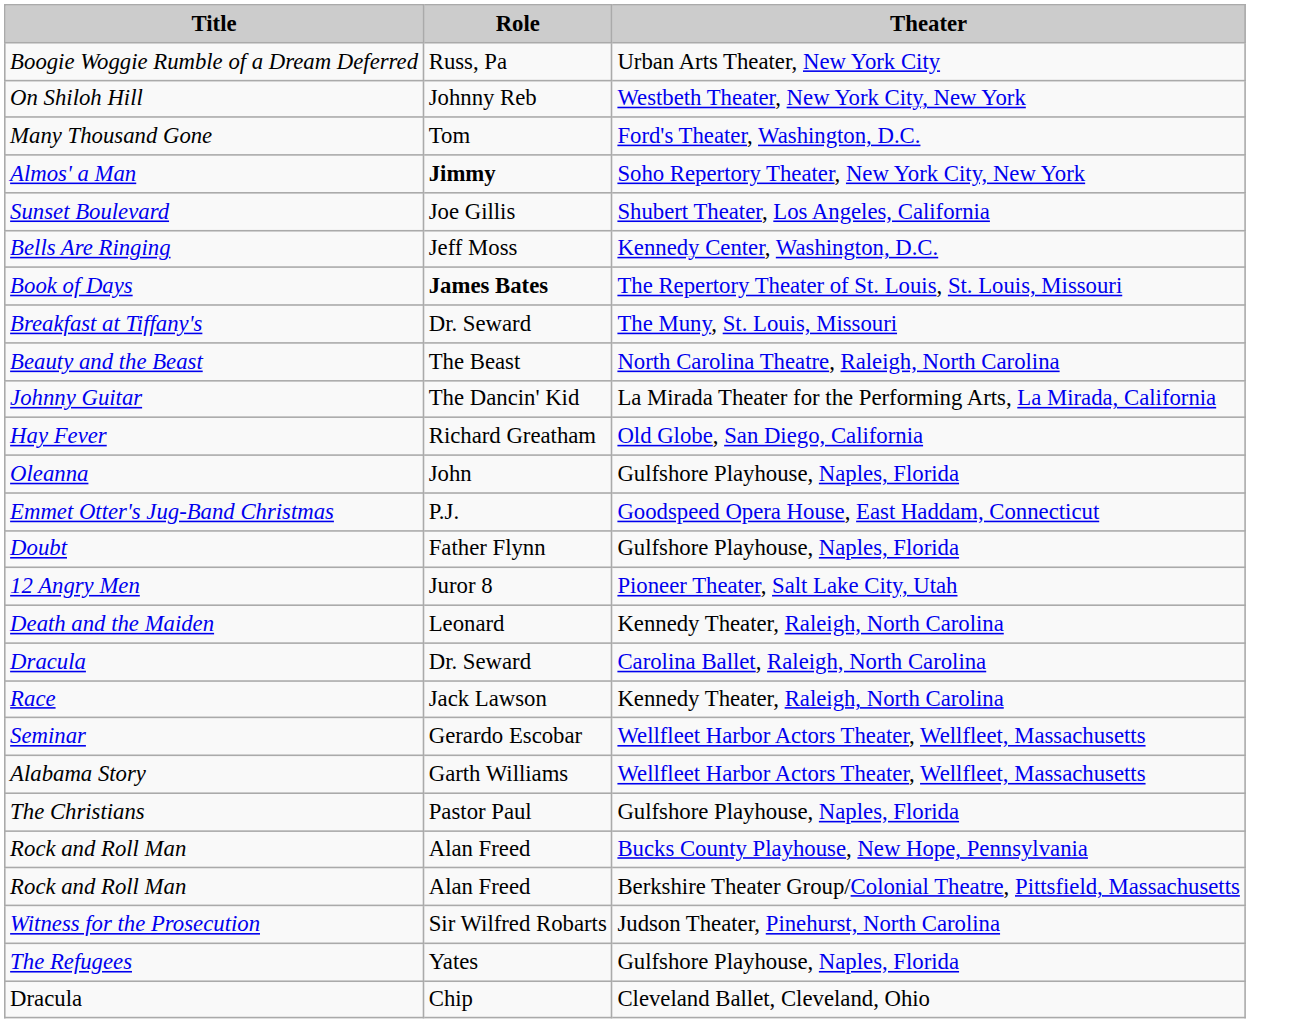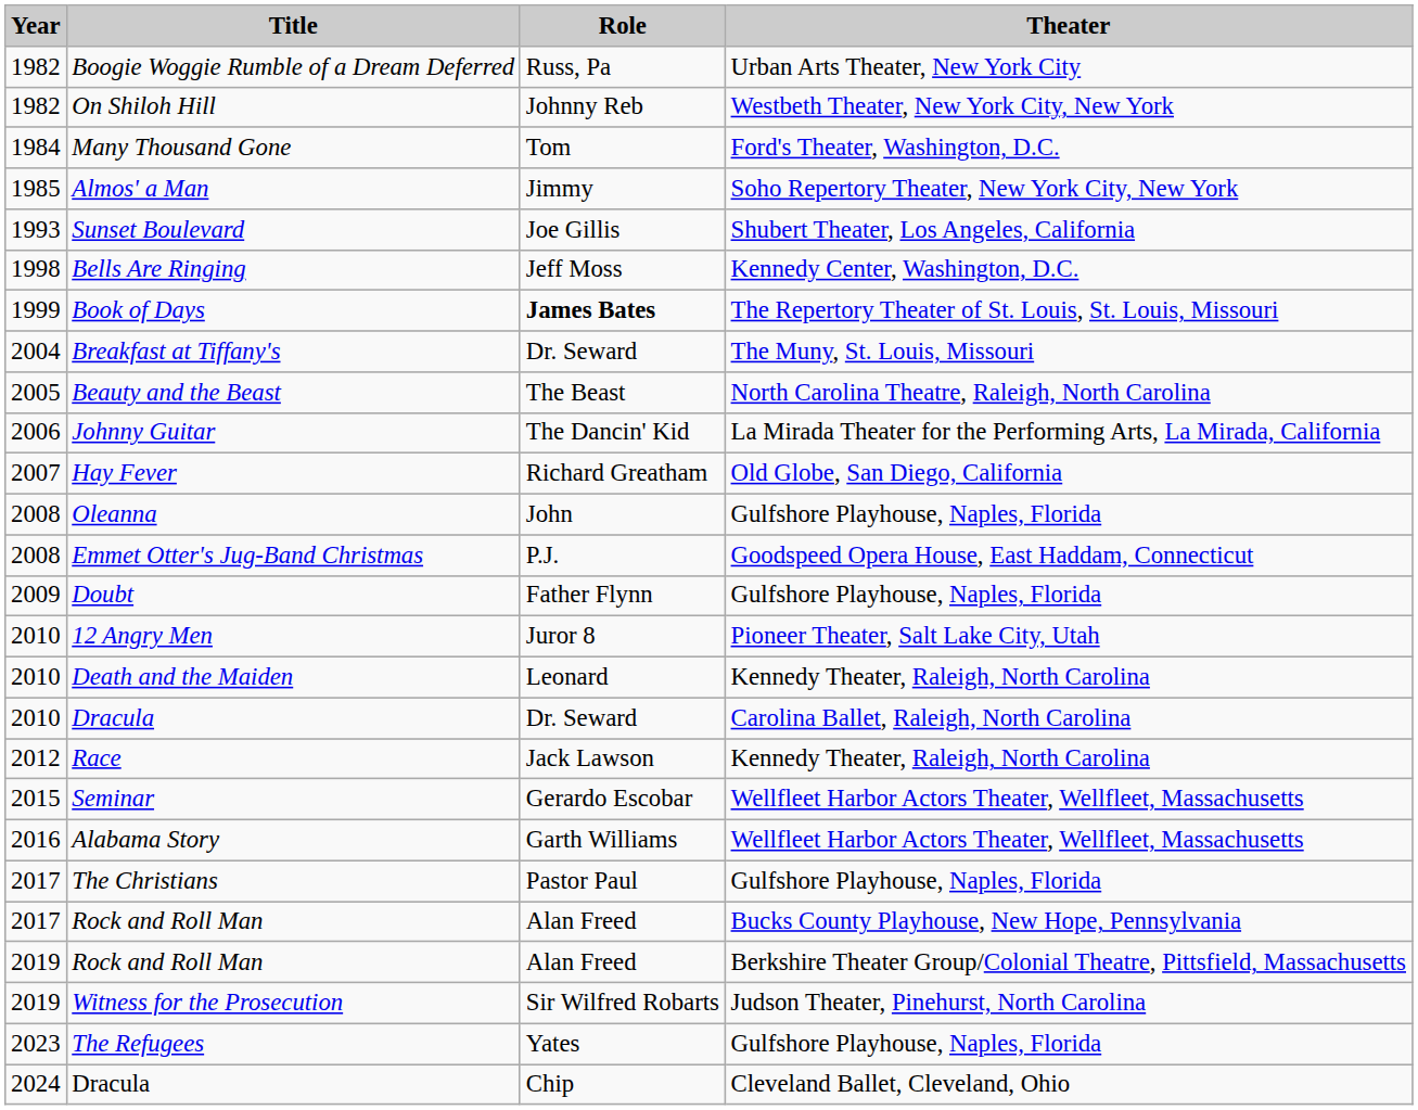+ column: Year | 1982 | 1982 | 1984 | 1985 | 1993 | 1998 | 1999 | 2004 | 2005 | 2006 | 2007 | 2008 | 2008 | 2009 | 2010 | 2010 | 2010 | 2012 | 2015 | 2016 | 2017 | 2017 | 2019 | 2019 | 2023 | 2024
Almos' a Man | Role: bold -> normal
